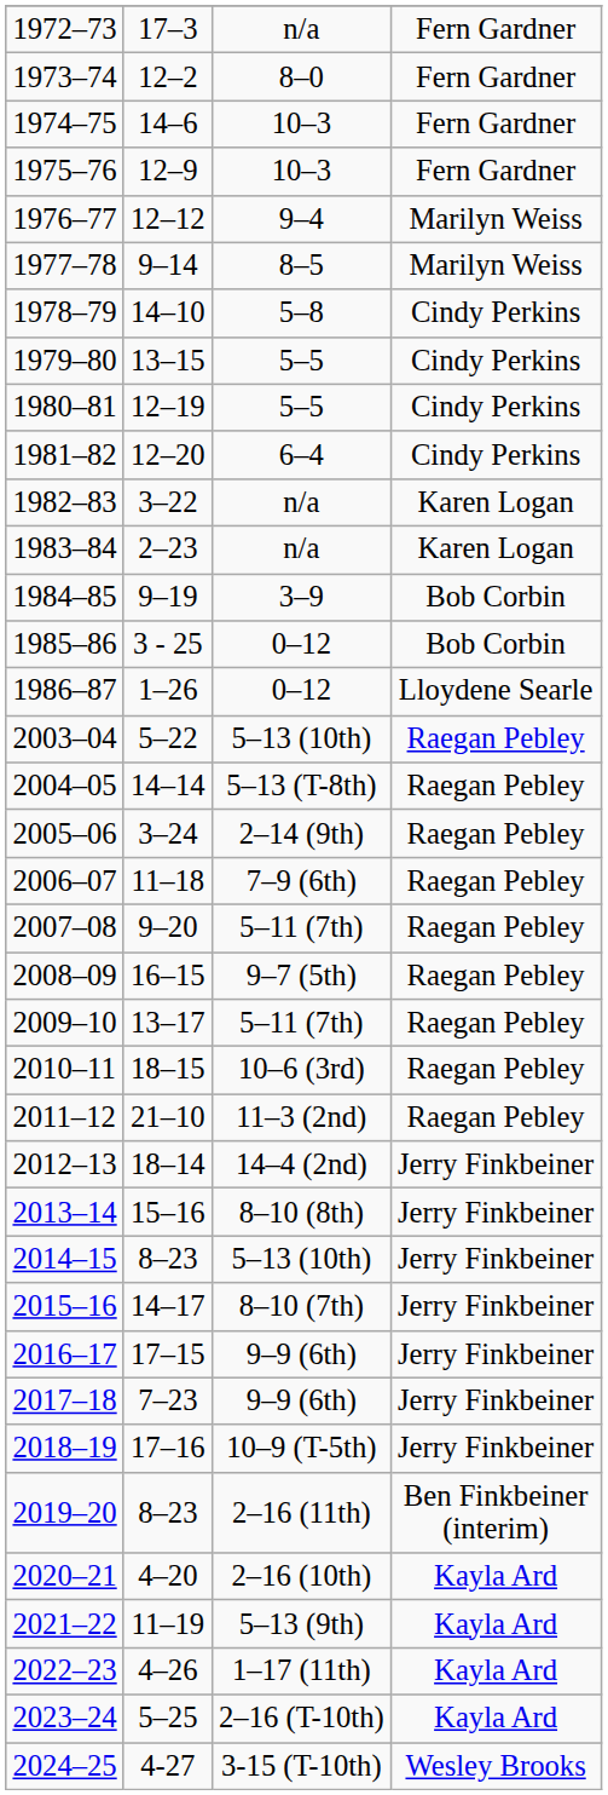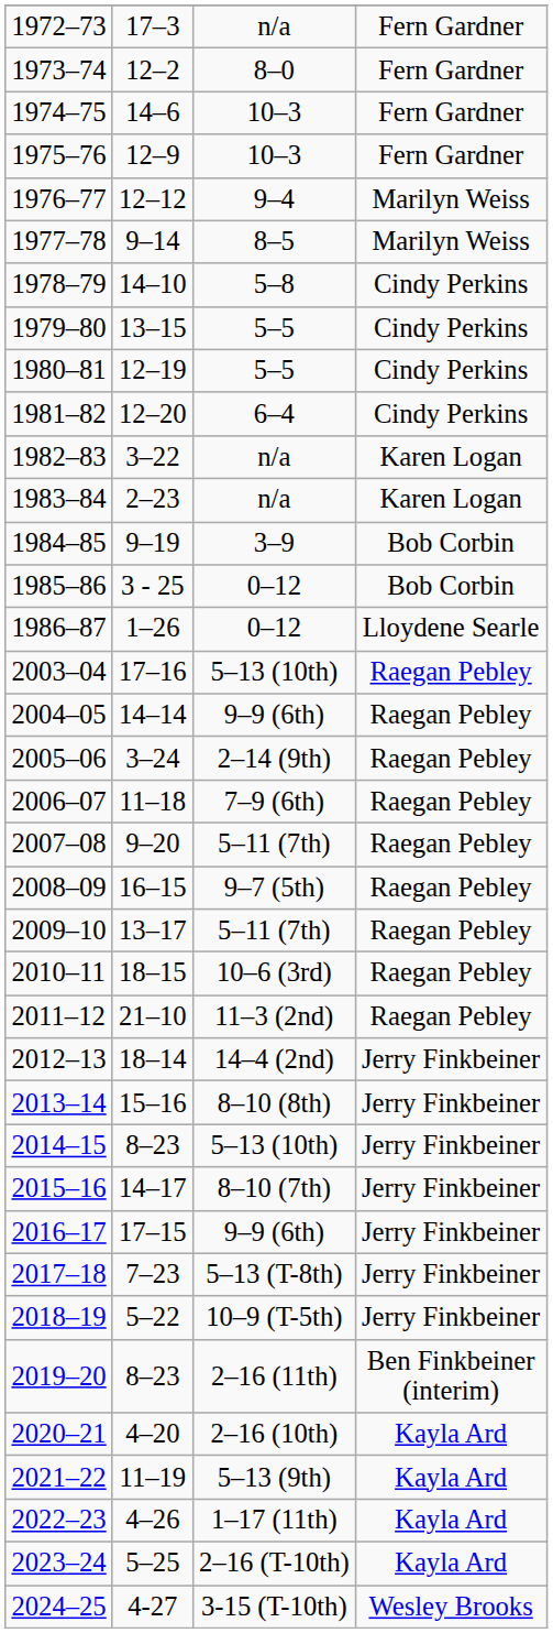2003–04 | column 2: 5–22 -> 17–16
2004–05 | column 3: 5–13 (T-8th) -> 9–9 (6th)
2017–18 | column 3: 9–9 (6th) -> 5–13 (T-8th)
2018–19 | column 2: 17–16 -> 5–22
